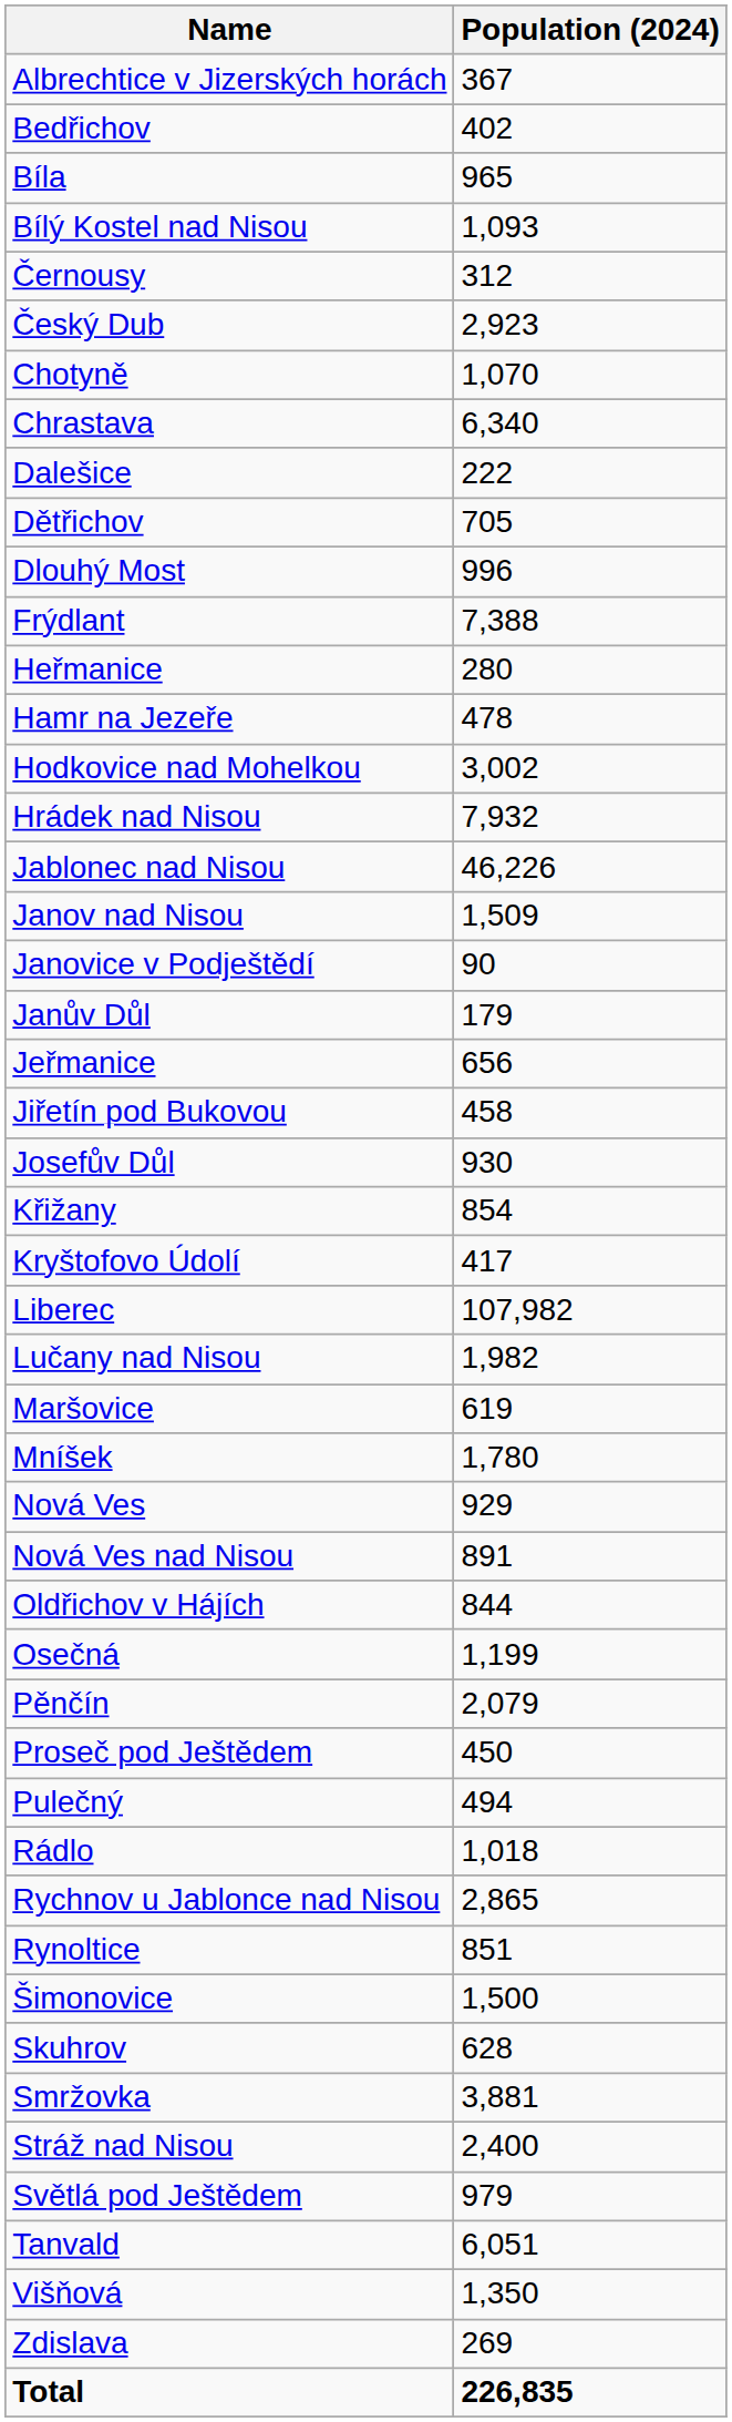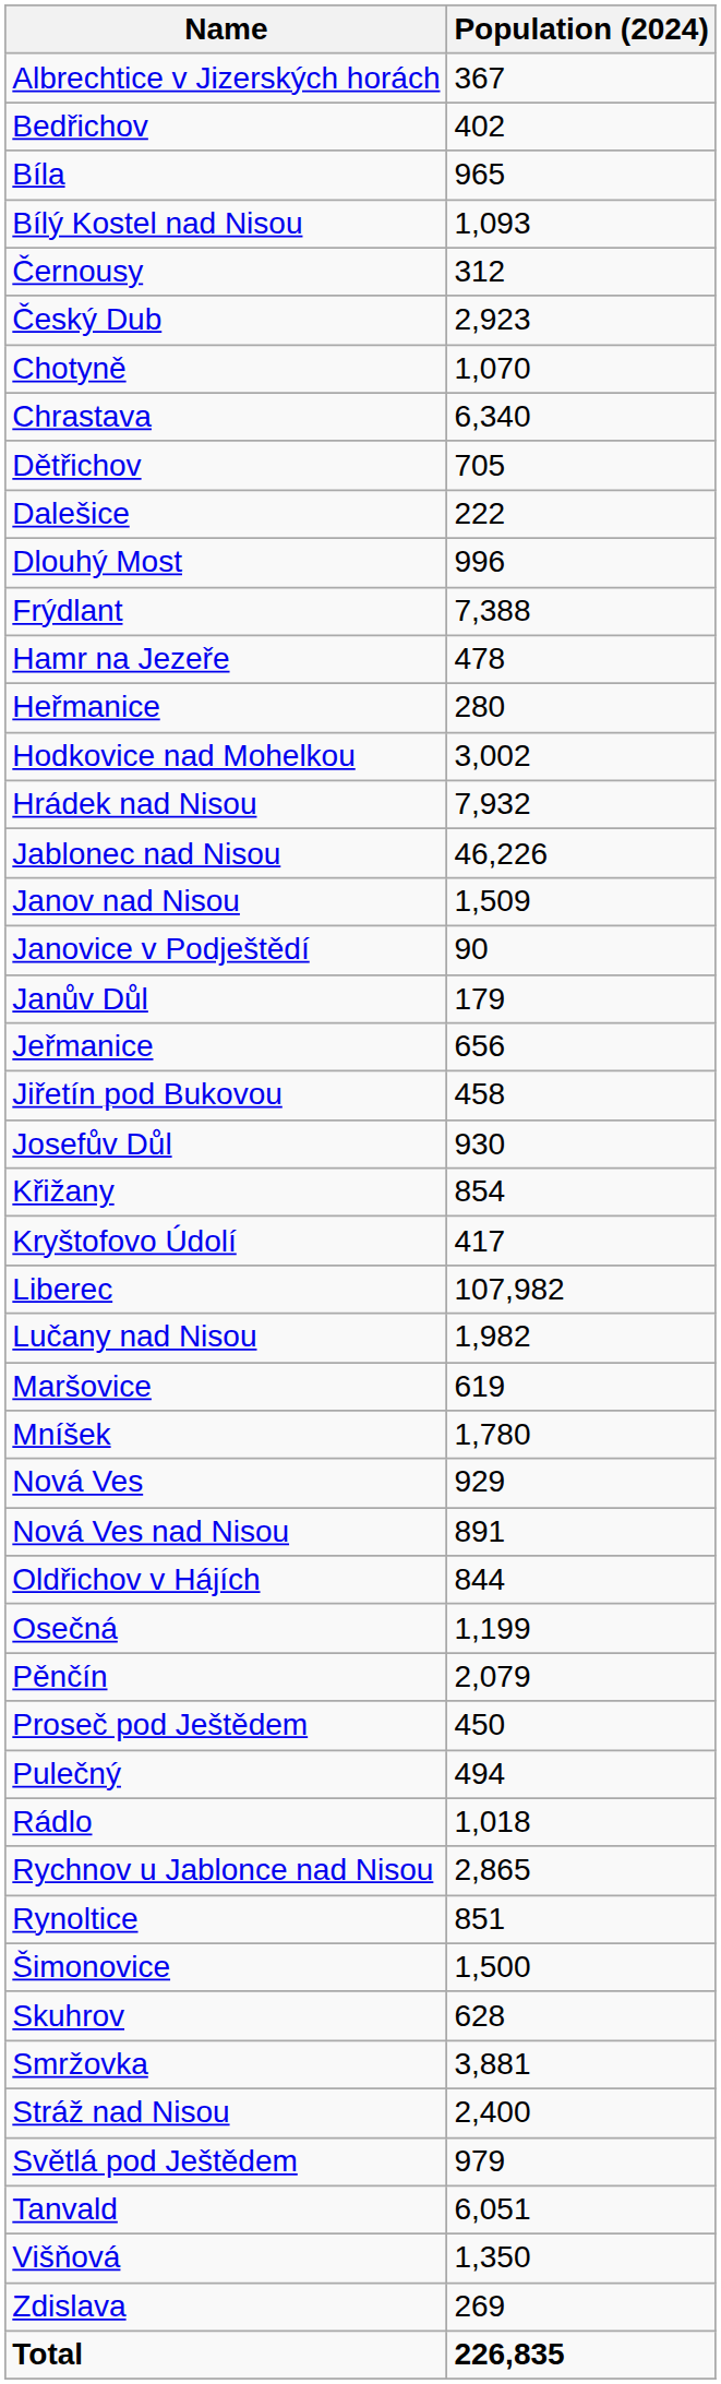rows swapped: Dalešice <-> Dětřichov
rows swapped: Hamr na Jezeře <-> Heřmanice
